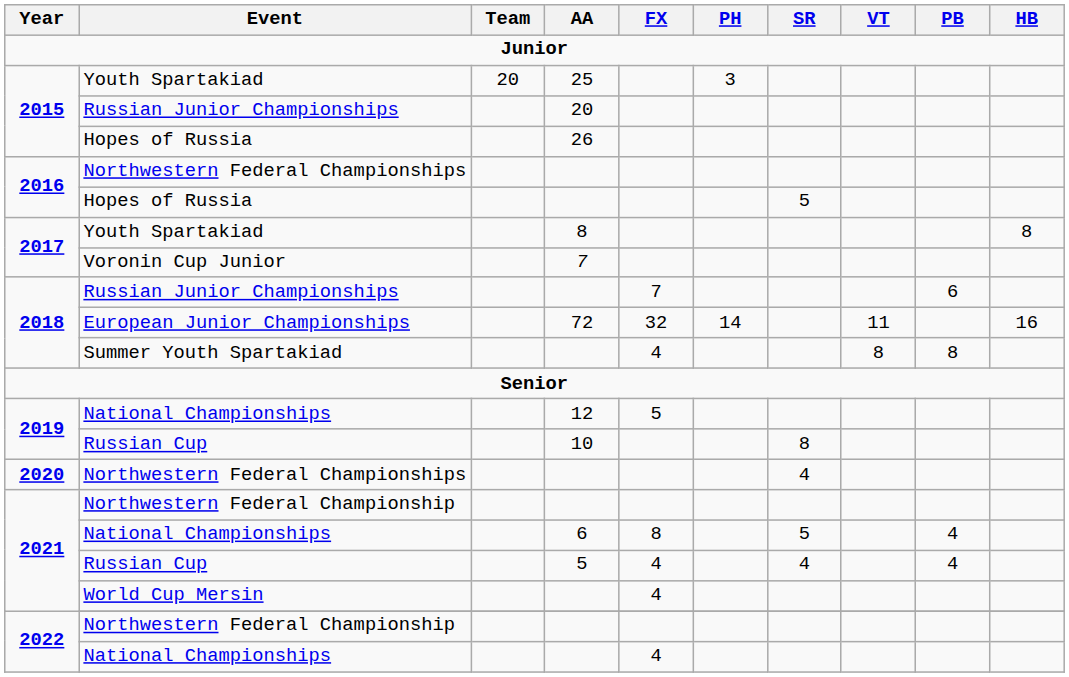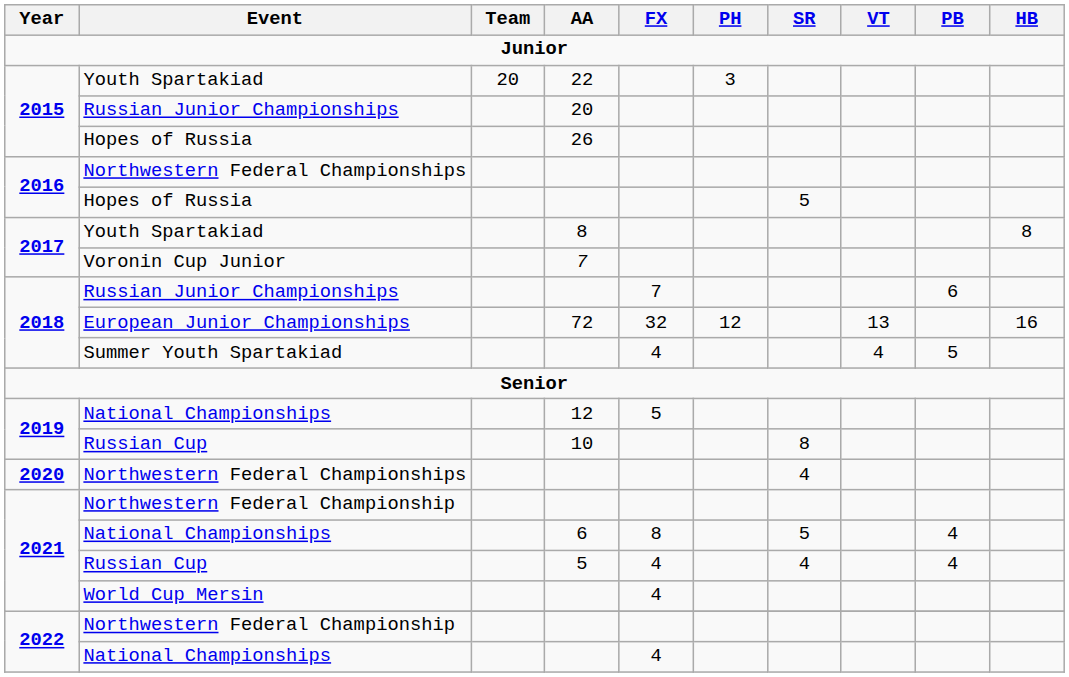2015 / Youth Spartakiad | AA: 25 -> 22
European Junior Championships | PH: 14 -> 12
European Junior Championships | VT: 11 -> 13
Summer Youth Spartakiad | VT: 8 -> 4
Summer Youth Spartakiad | PB: 8 -> 5
